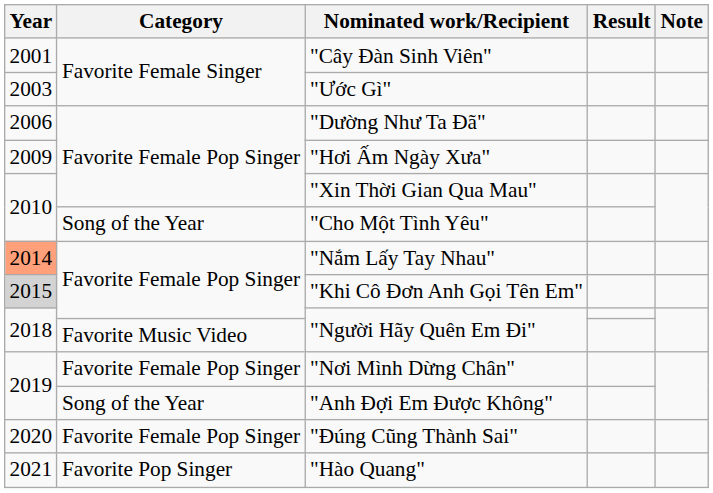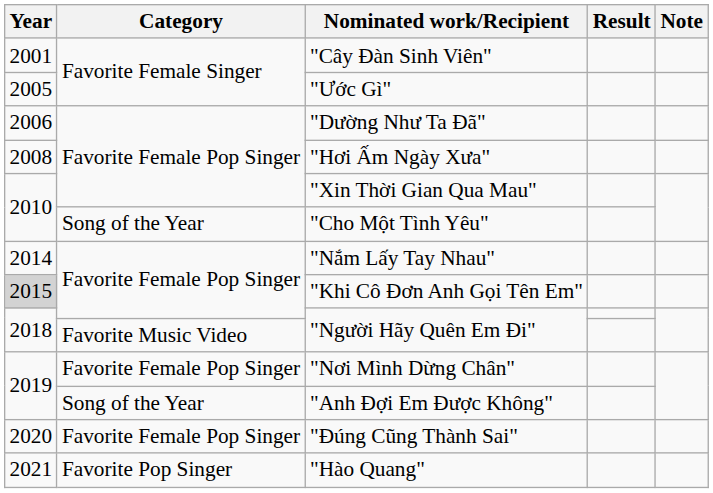"Ước Gì" | Year: 2003 -> 2005
"Hơi Ấm Ngày Xưa" | Year: 2009 -> 2008
"Nắm Lấy Tay Nhau" | Year: lightsalmon background -> no background
